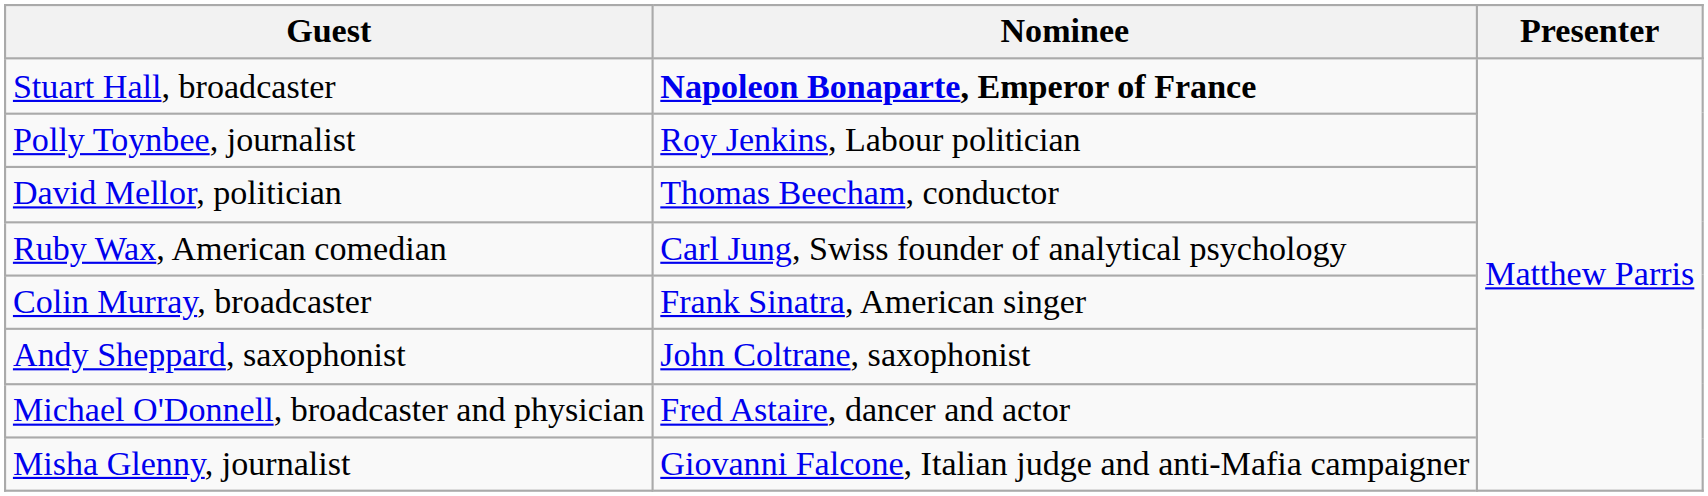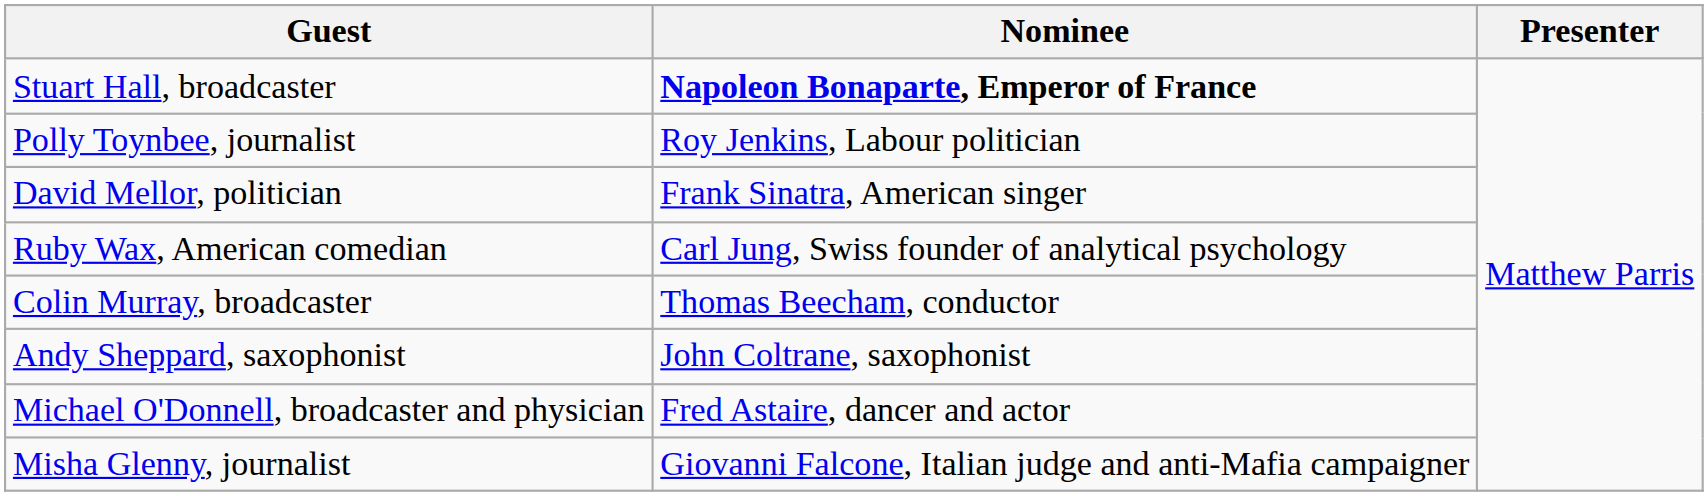David Mellor, politician | Nominee: Thomas Beecham, conductor -> Frank Sinatra, American singer
Colin Murray, broadcaster | Nominee: Frank Sinatra, American singer -> Thomas Beecham, conductor
